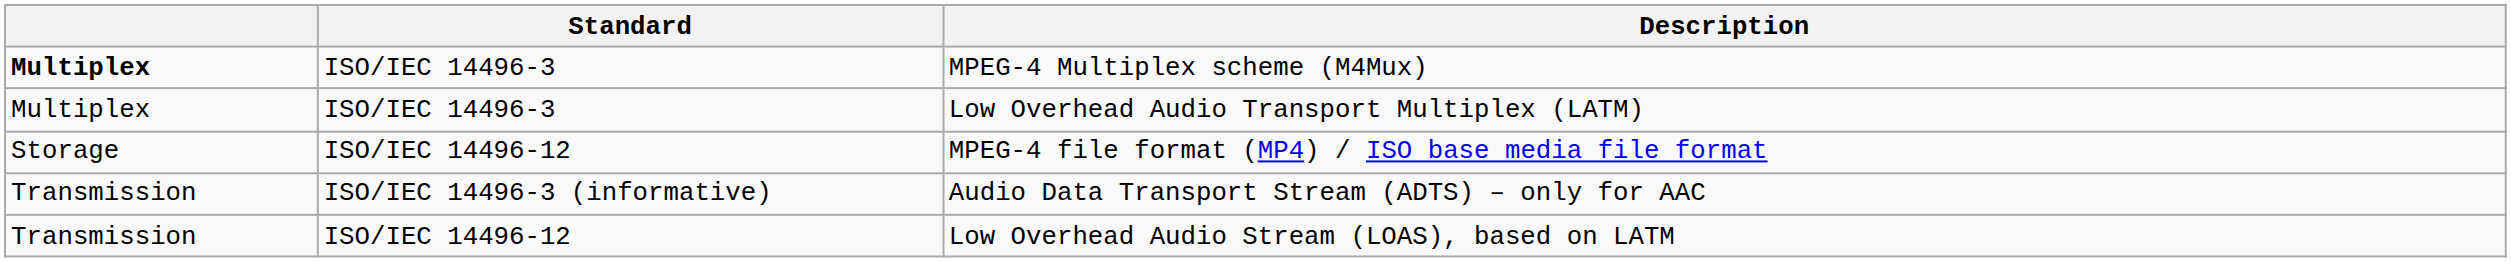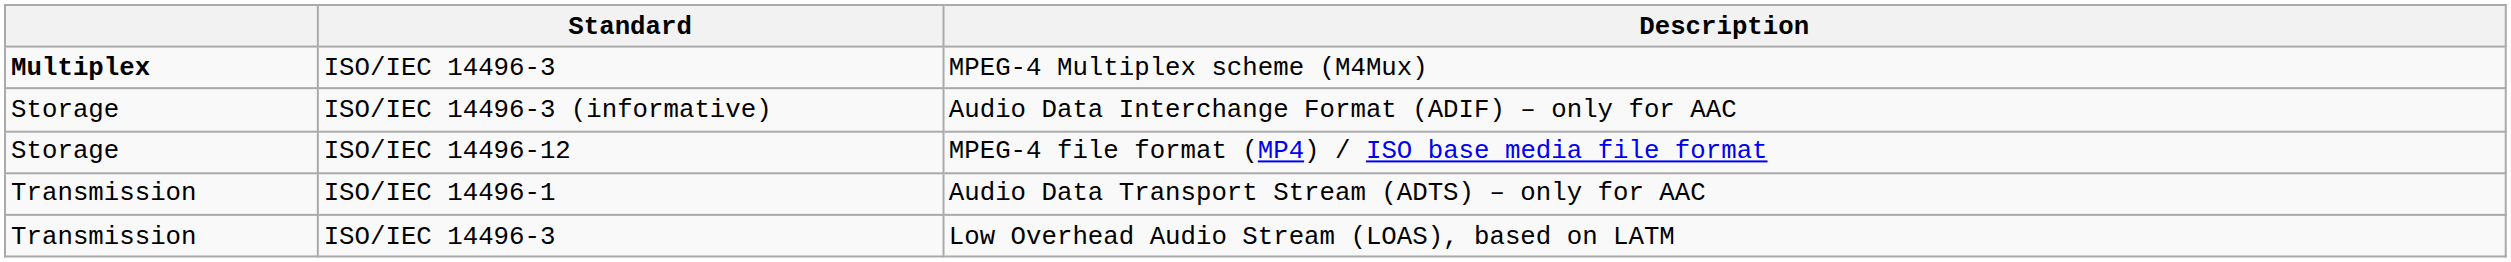- row: Multiplex | ISO/IEC 14496-3 | Low Overhead Audio Transport Multiplex (LATM)
+ row: Storage | ISO/IEC 14496-3 (informative) | Audio Data Interchange Format (ADIF) – only for AAC
Audio Data Transport Stream (ADTS) – only for AAC | Standard: ISO/IEC 14496-3 (informative) -> ISO/IEC 14496-1
Low Overhead Audio Stream (LOAS), based on LATM | Standard: ISO/IEC 14496-12 -> ISO/IEC 14496-3
